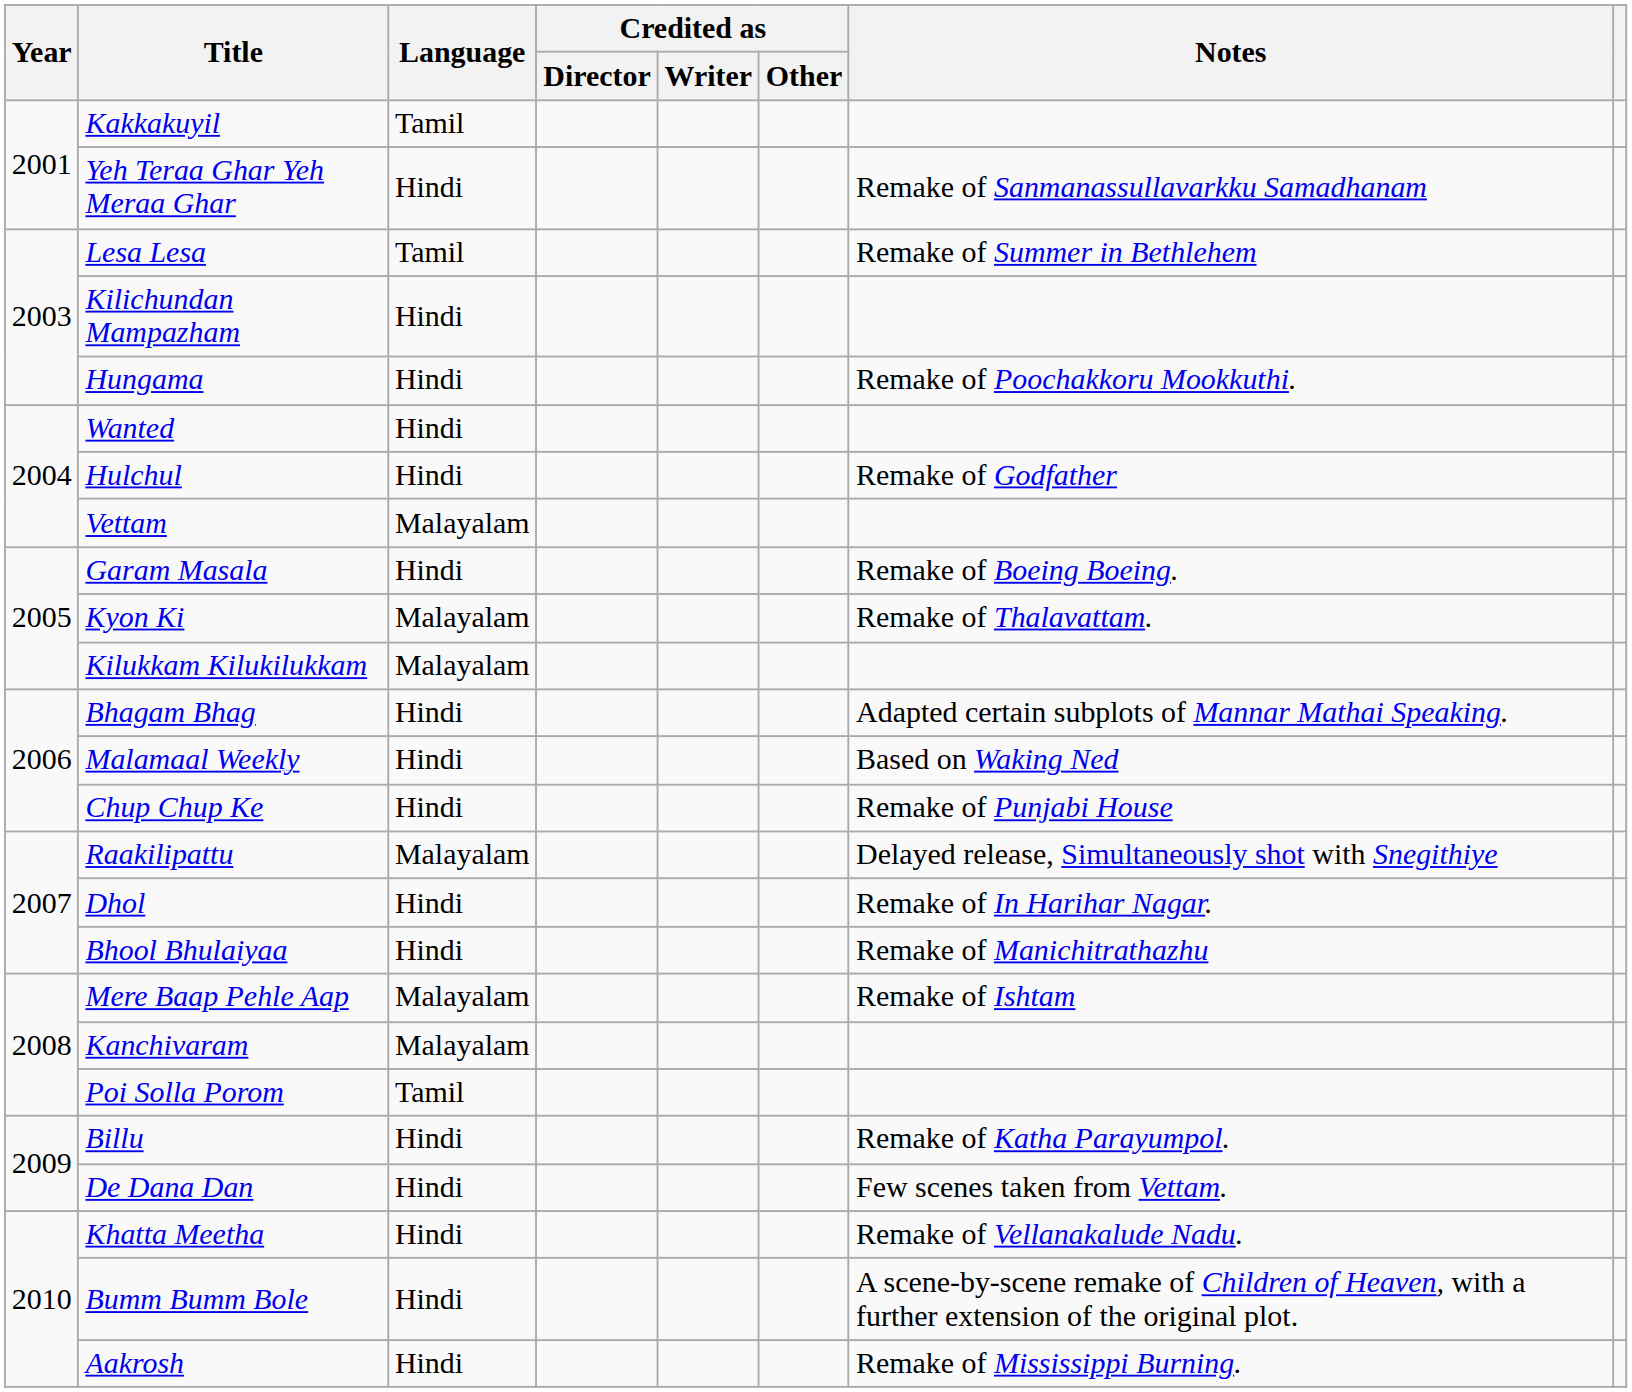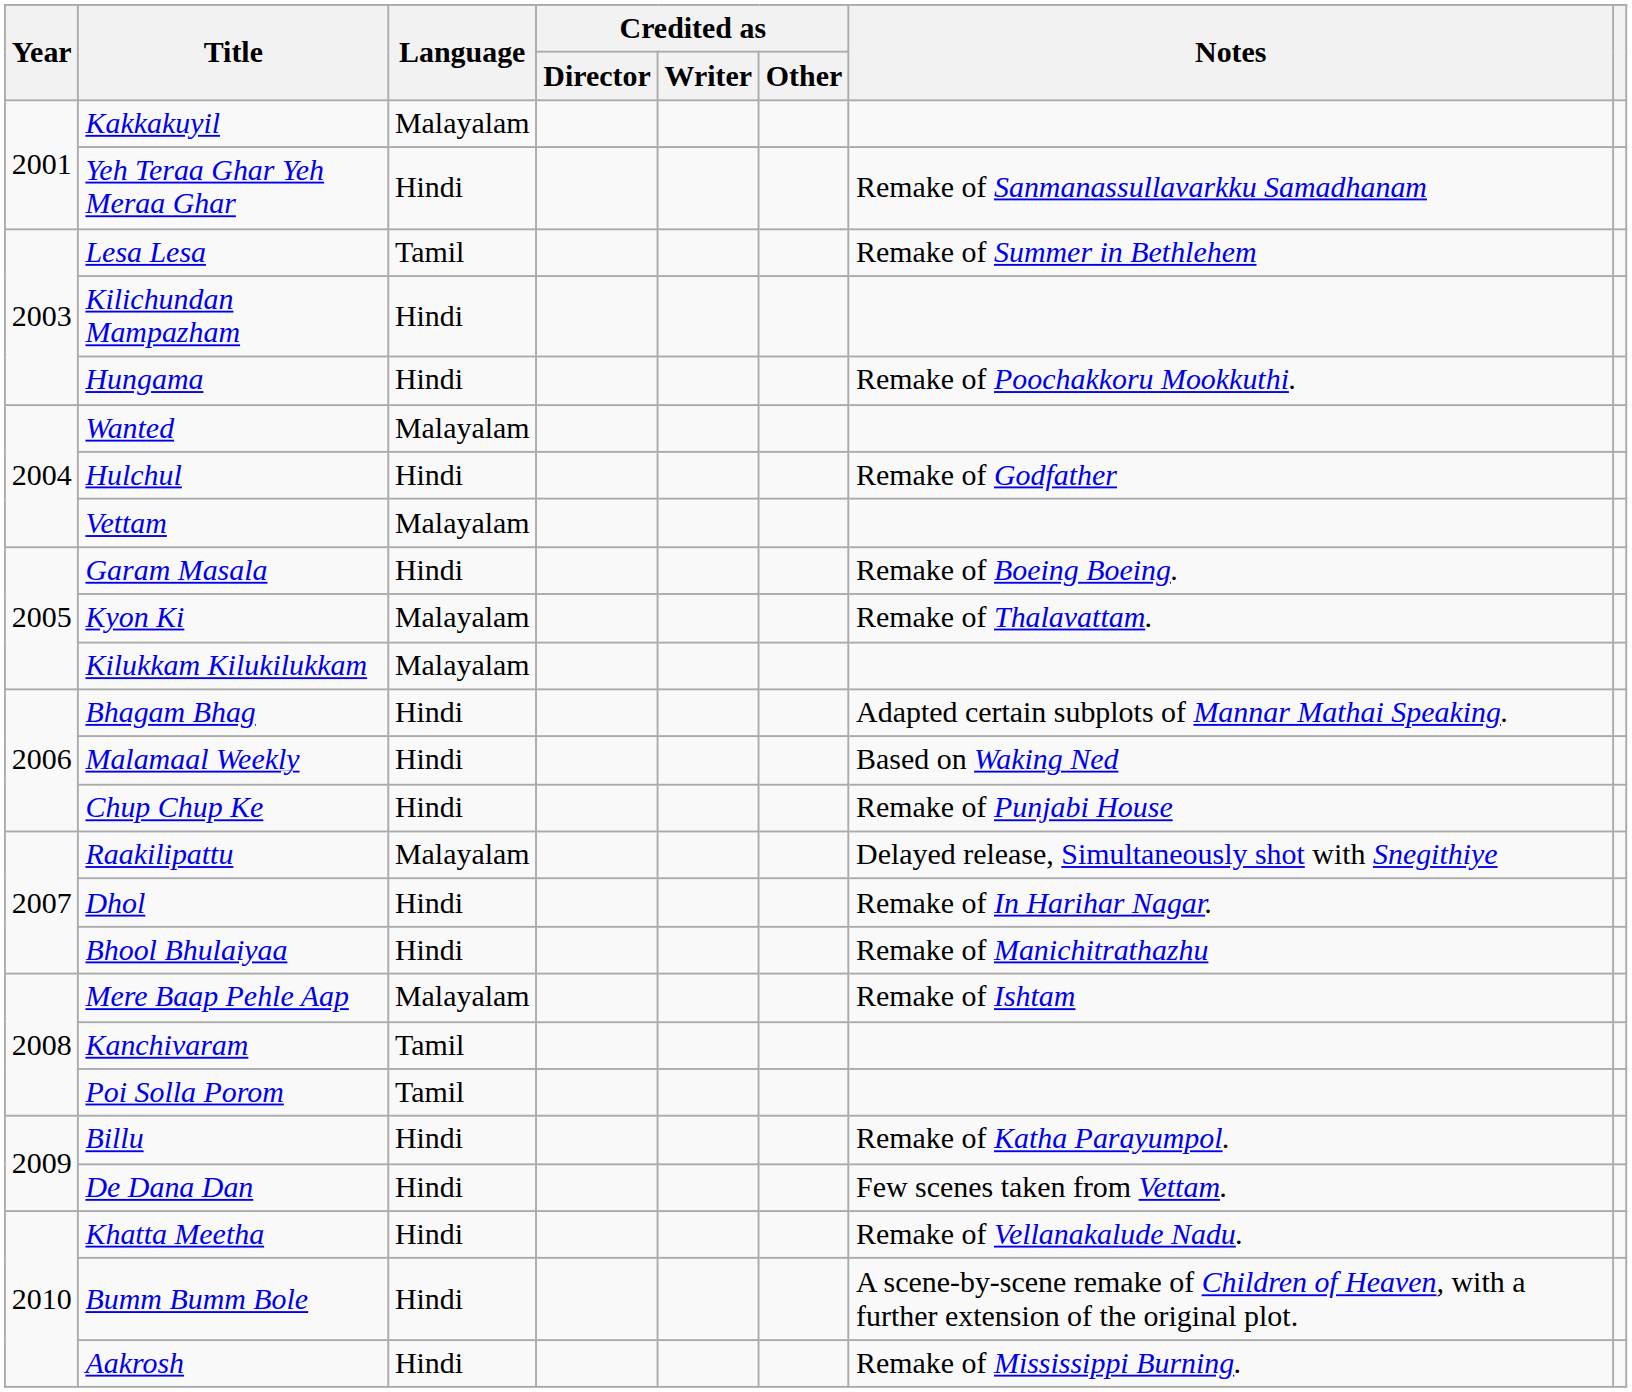Kakkakuyil | Language: Tamil -> Malayalam
Wanted | Language: Hindi -> Malayalam
Kanchivaram | Language: Malayalam -> Tamil
